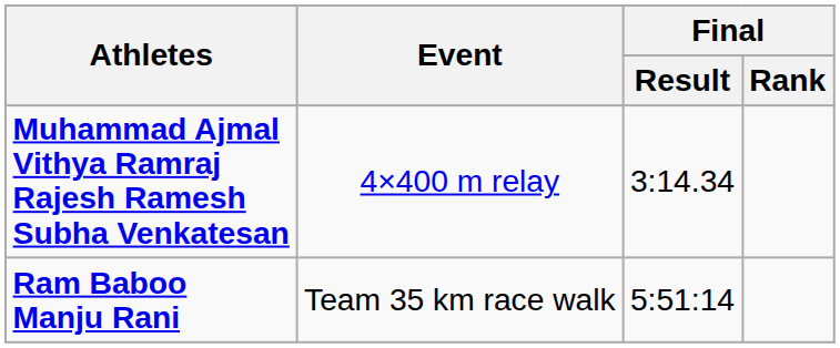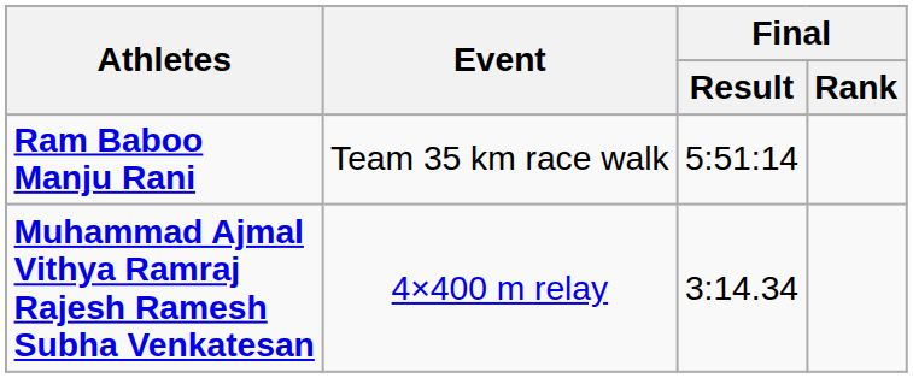rows swapped: Muhammad Ajmal Vithya Ramraj Rajesh Ramesh Subha Venkatesan <-> Ram Baboo Manju Rani
